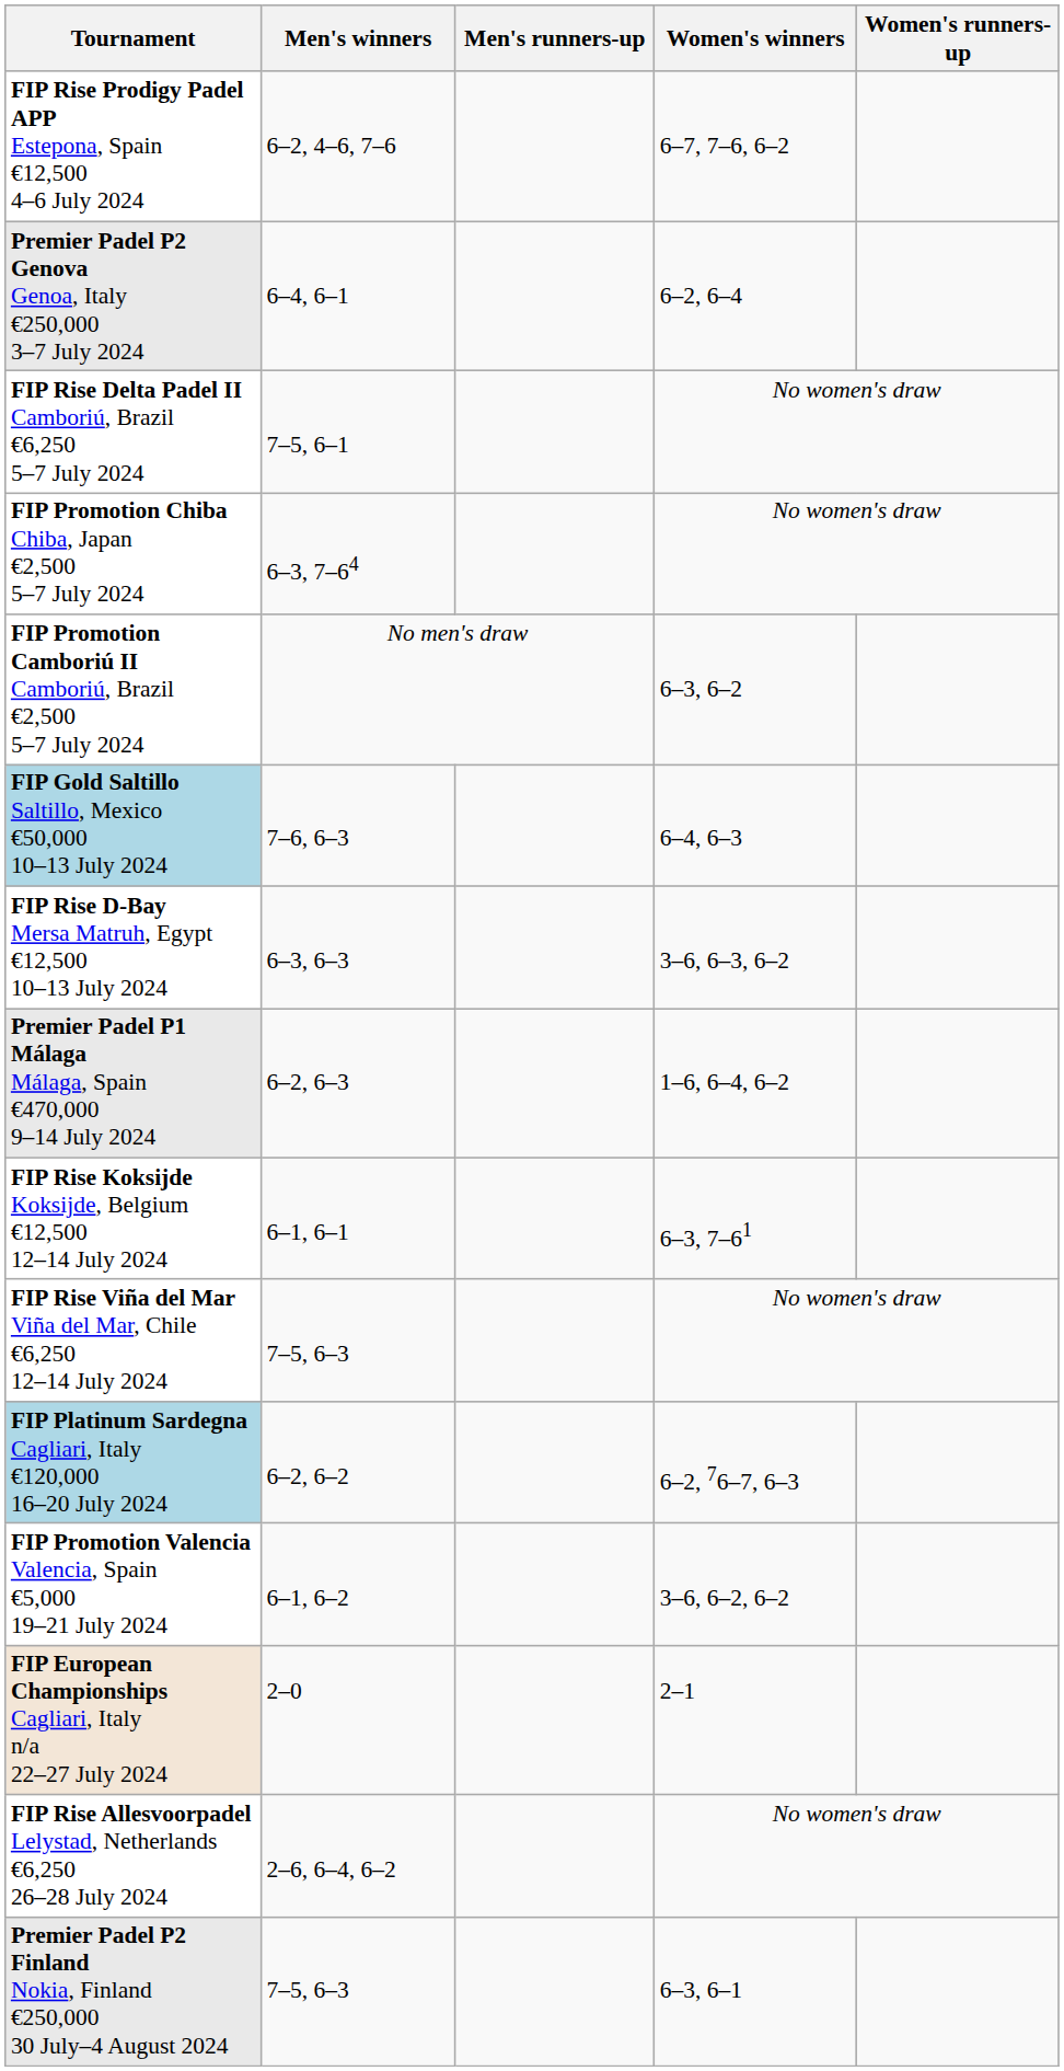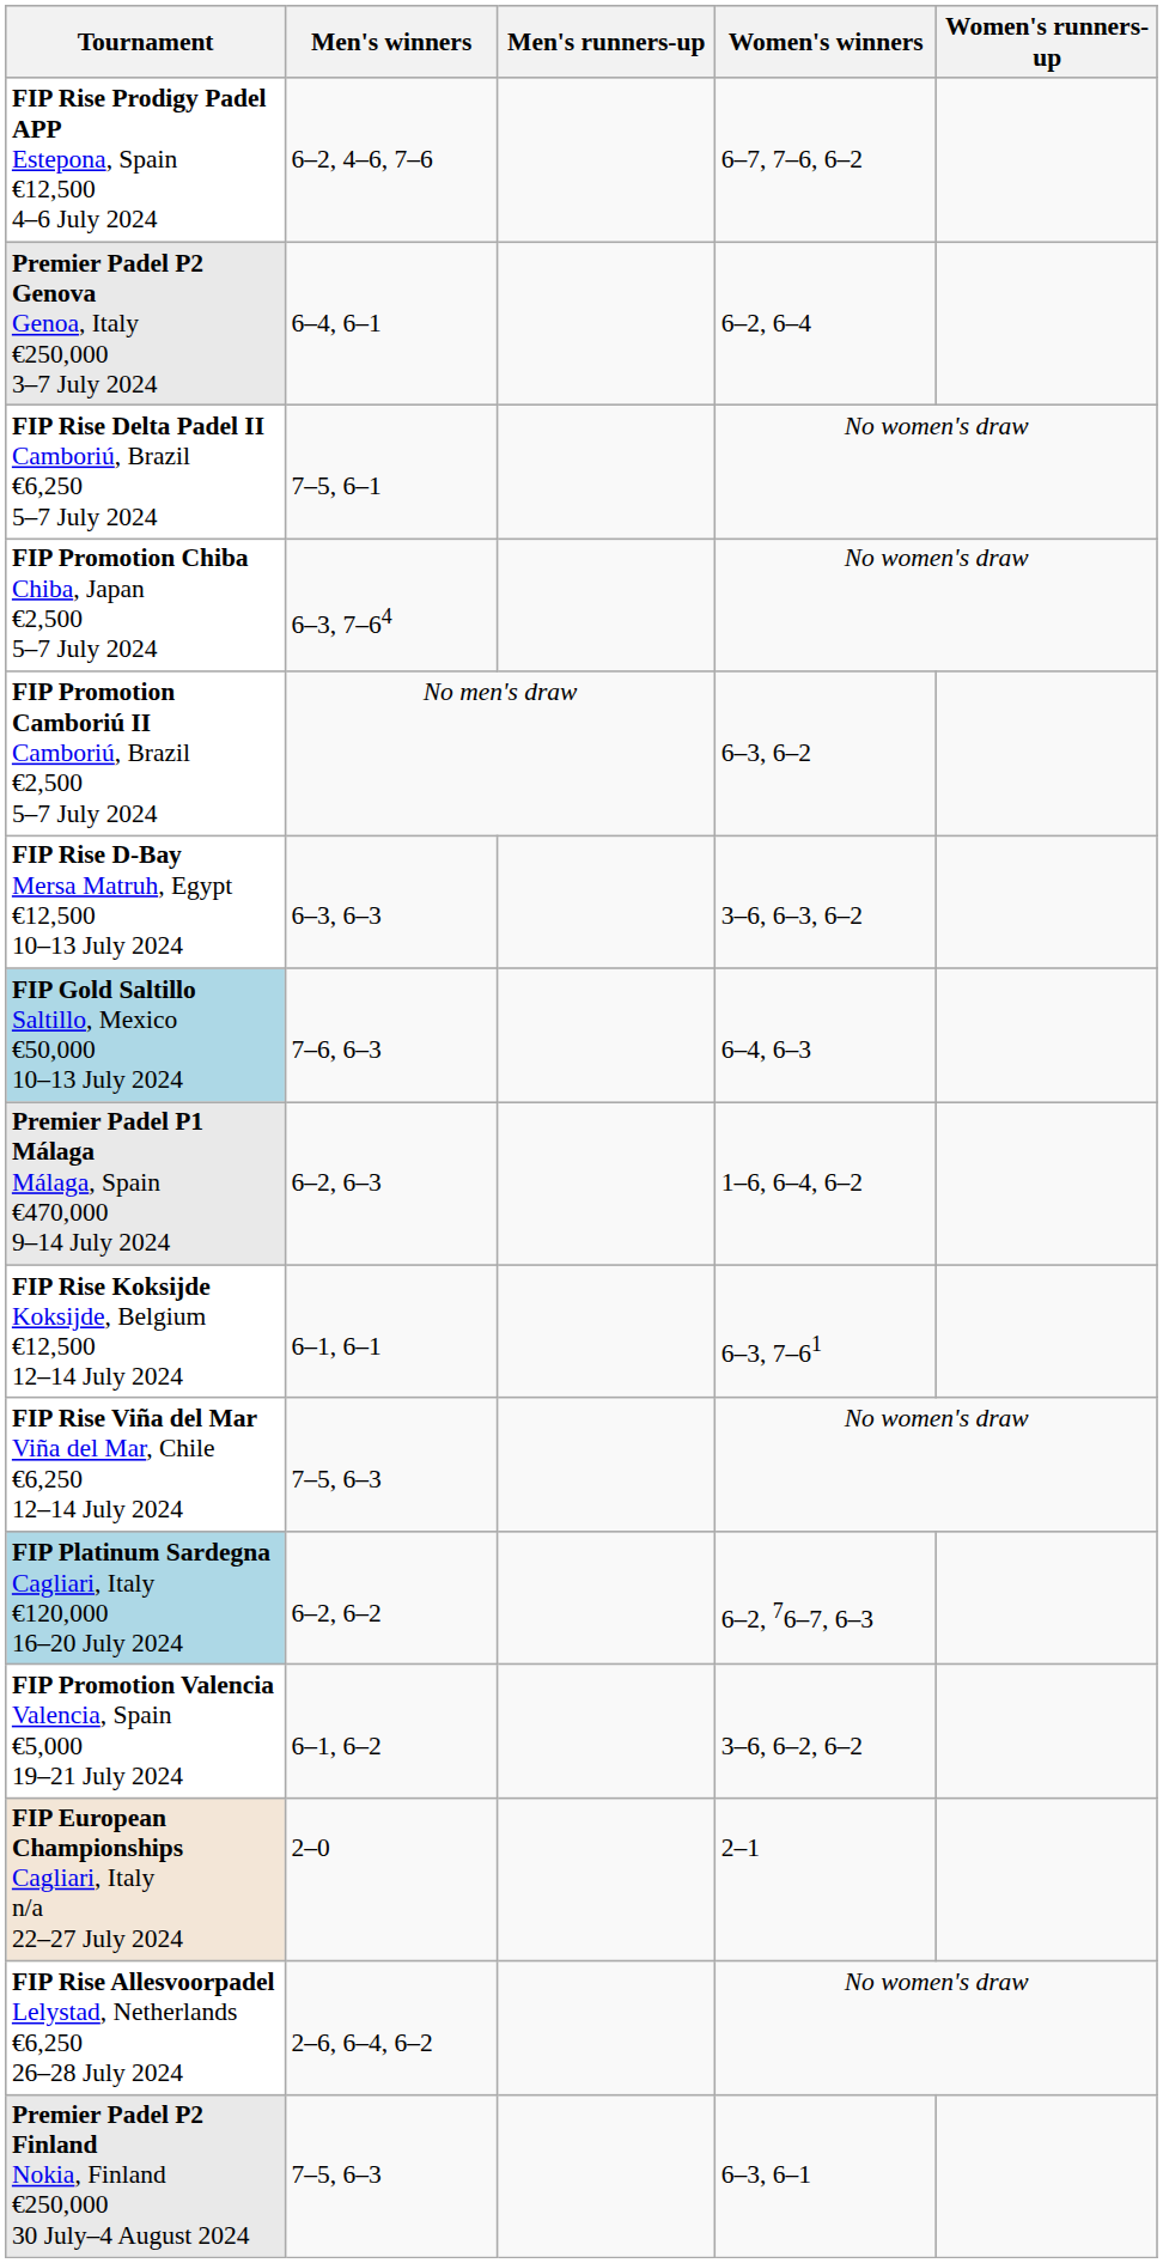rows swapped: FIP Gold Saltillo Saltillo, Mexico €50,000 10–13 July 2024 <-> FIP Rise D-Bay Mersa Matruh, Egypt €12,500 10–13 July 2024
